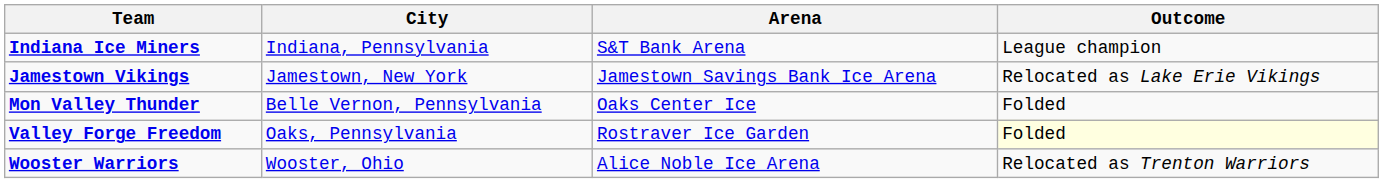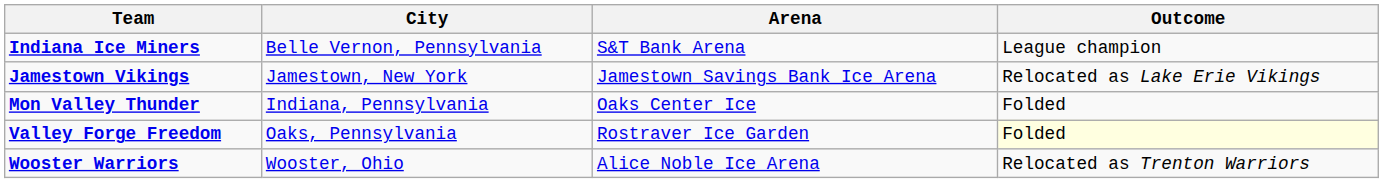Indiana Ice Miners | City: Indiana, Pennsylvania -> Belle Vernon, Pennsylvania
Mon Valley Thunder | City: Belle Vernon, Pennsylvania -> Indiana, Pennsylvania
